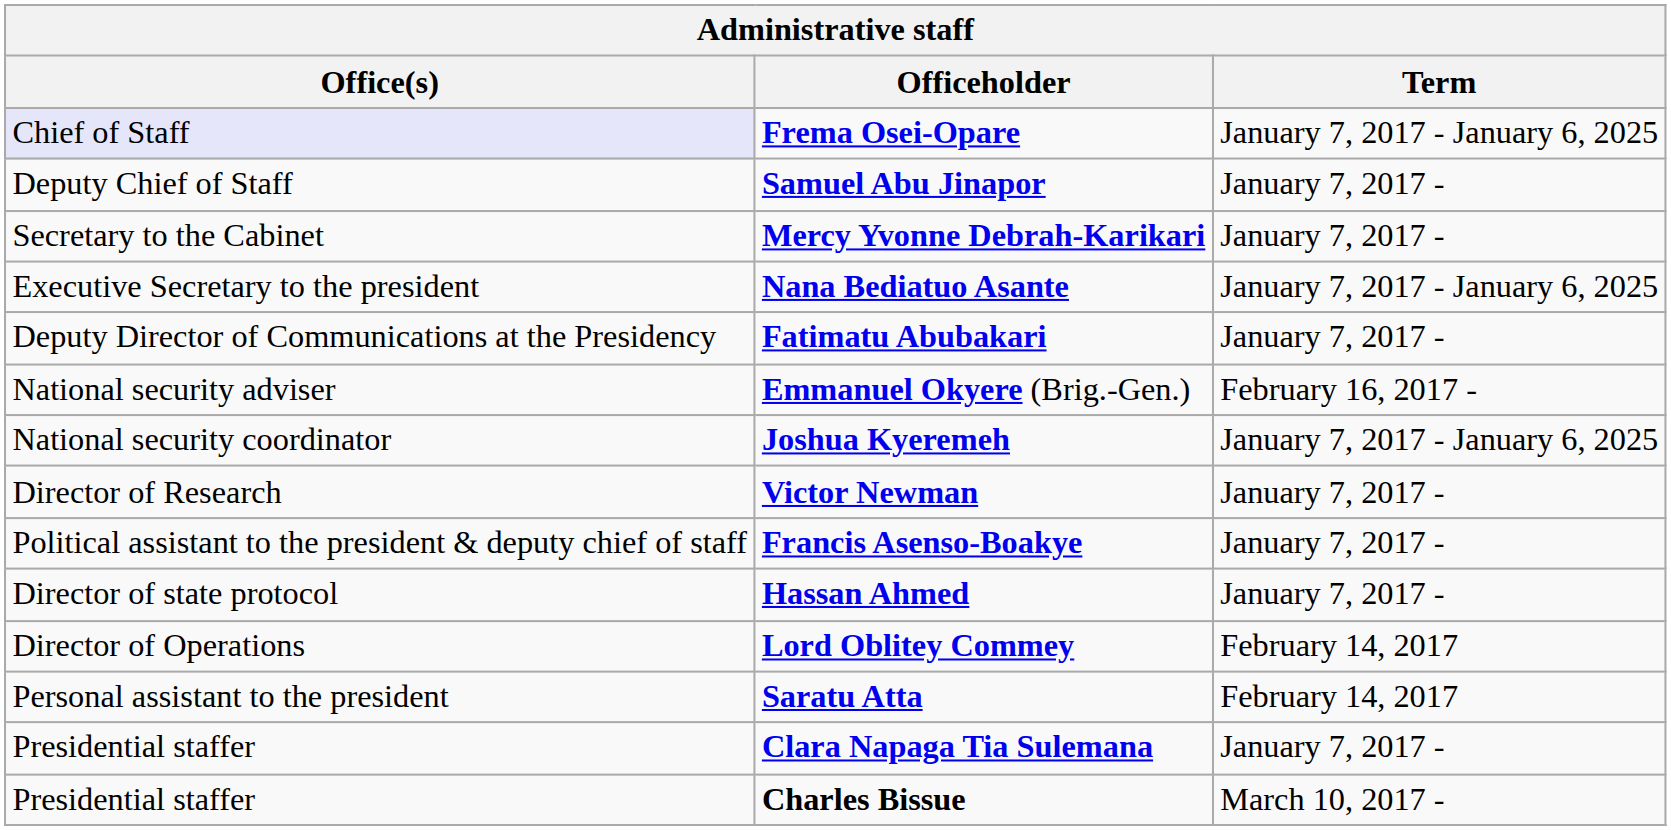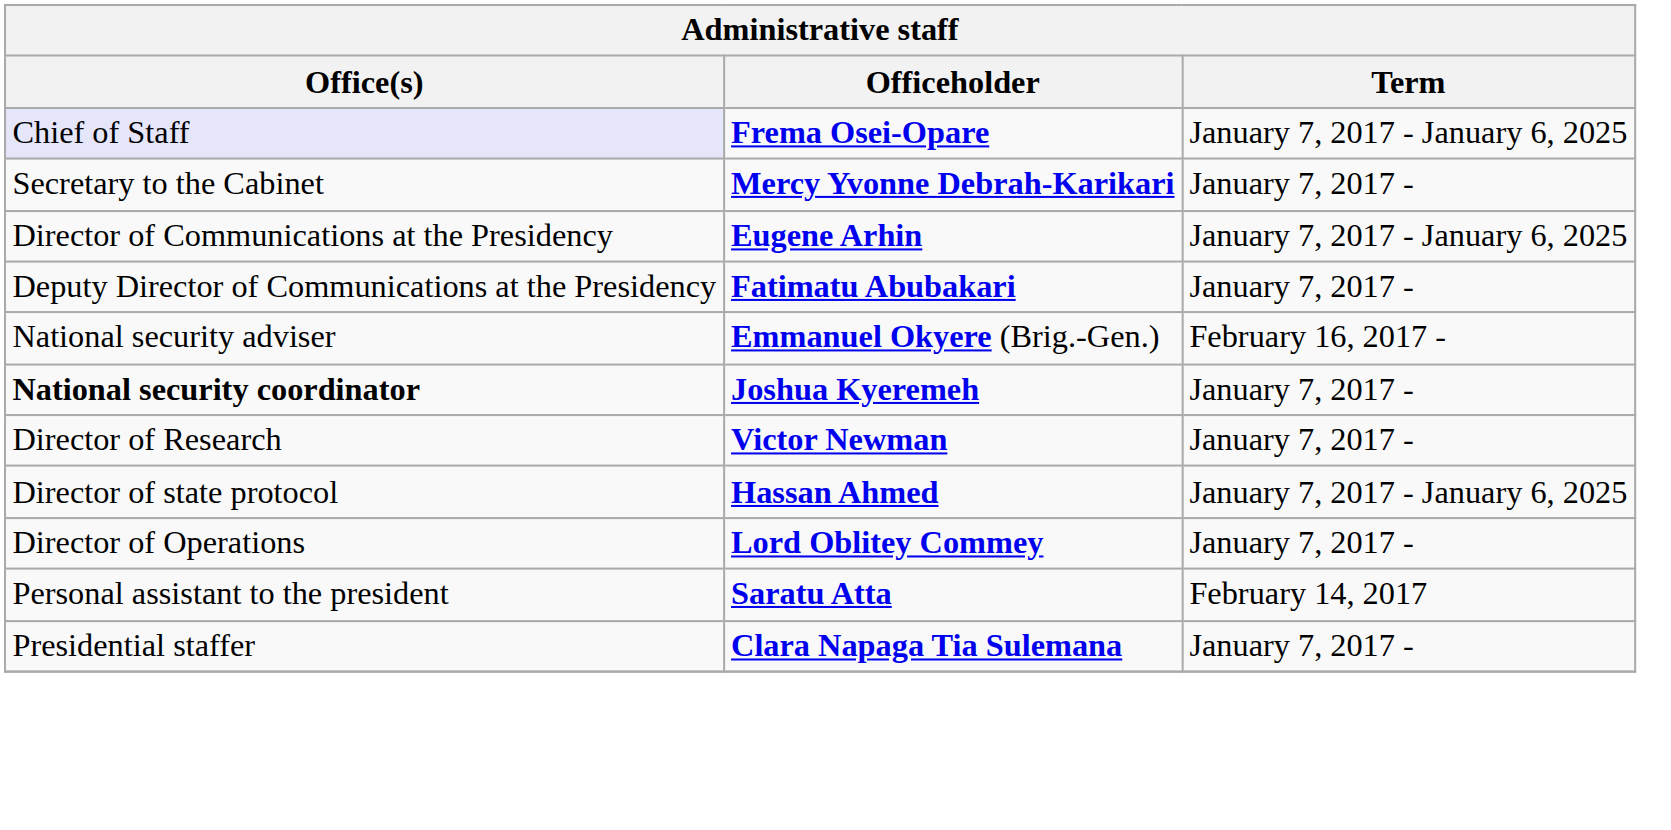- row: Deputy Chief of Staff | Samuel Abu Jinapor | January 7, 2017 -
- row: Executive Secretary to the president | Nana Bediatuo Asante | January 7, 2017 - January 6, 2025
+ row: Director of Communications at the Presidency | Eugene Arhin | January 7, 2017 - January 6, 2025
Joshua Kyeremeh | Office(s): normal -> bold
Joshua Kyeremeh | Term: January 7, 2017 - January 6, 2025 -> January 7, 2017 -
- row: Political assistant to the president & deputy chief of staff | Francis Asenso-Boakye | January 7, 2017 -
Hassan Ahmed | Term: January 7, 2017 - -> January 7, 2017 - January 6, 2025
Lord Oblitey Commey | Term: February 14, 2017 -> January 7, 2017 -
- row: Presidential staffer | Charles Bissue | March 10, 2017 -
